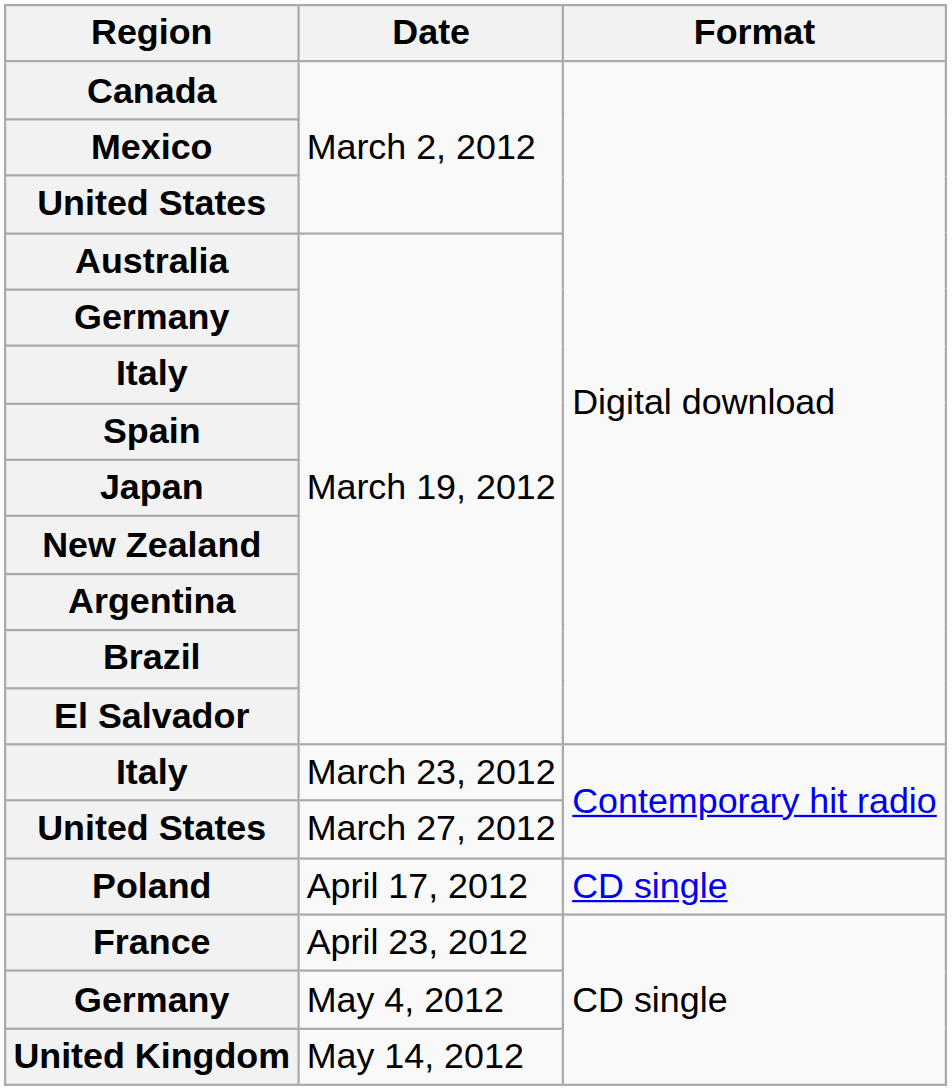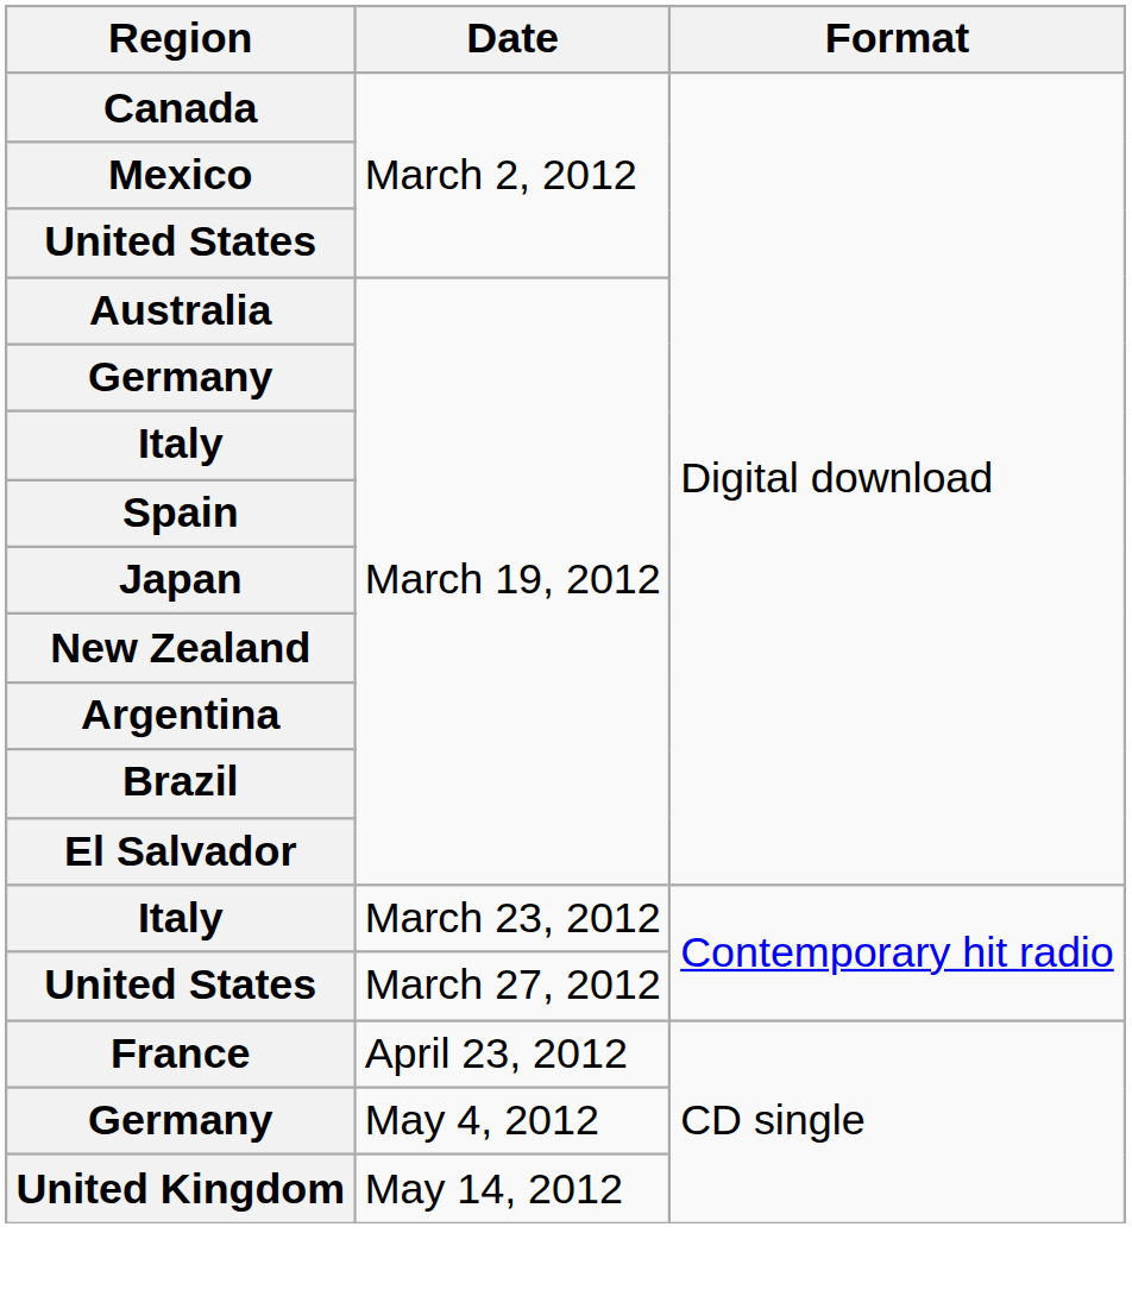- row: Poland | April 17, 2012 | CD single
